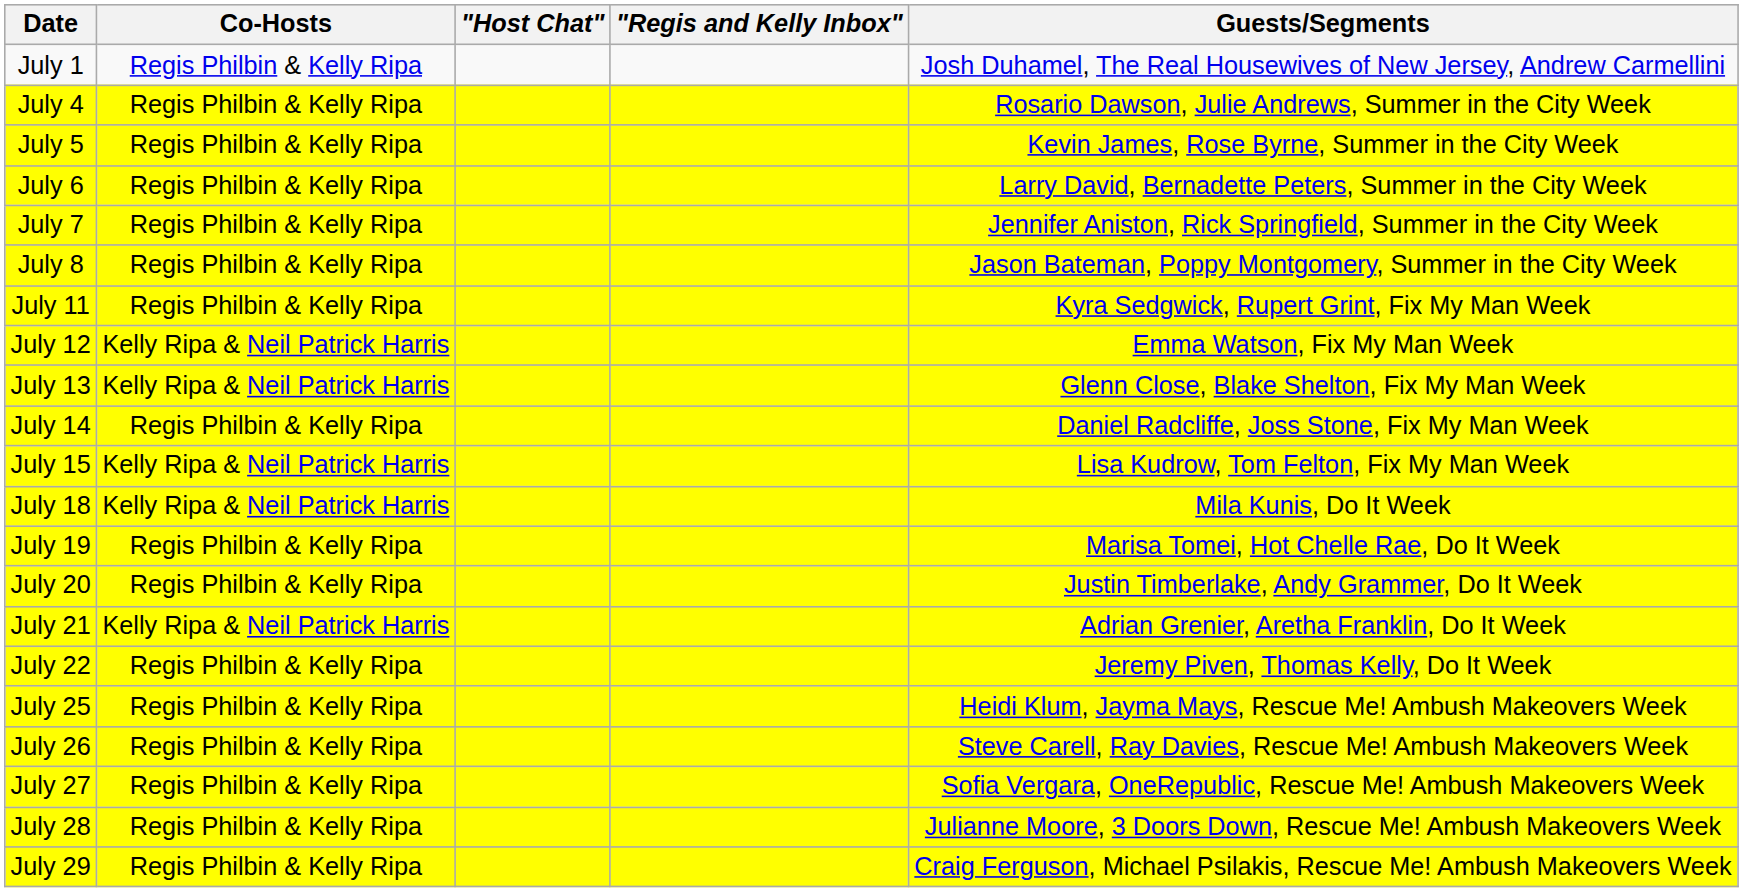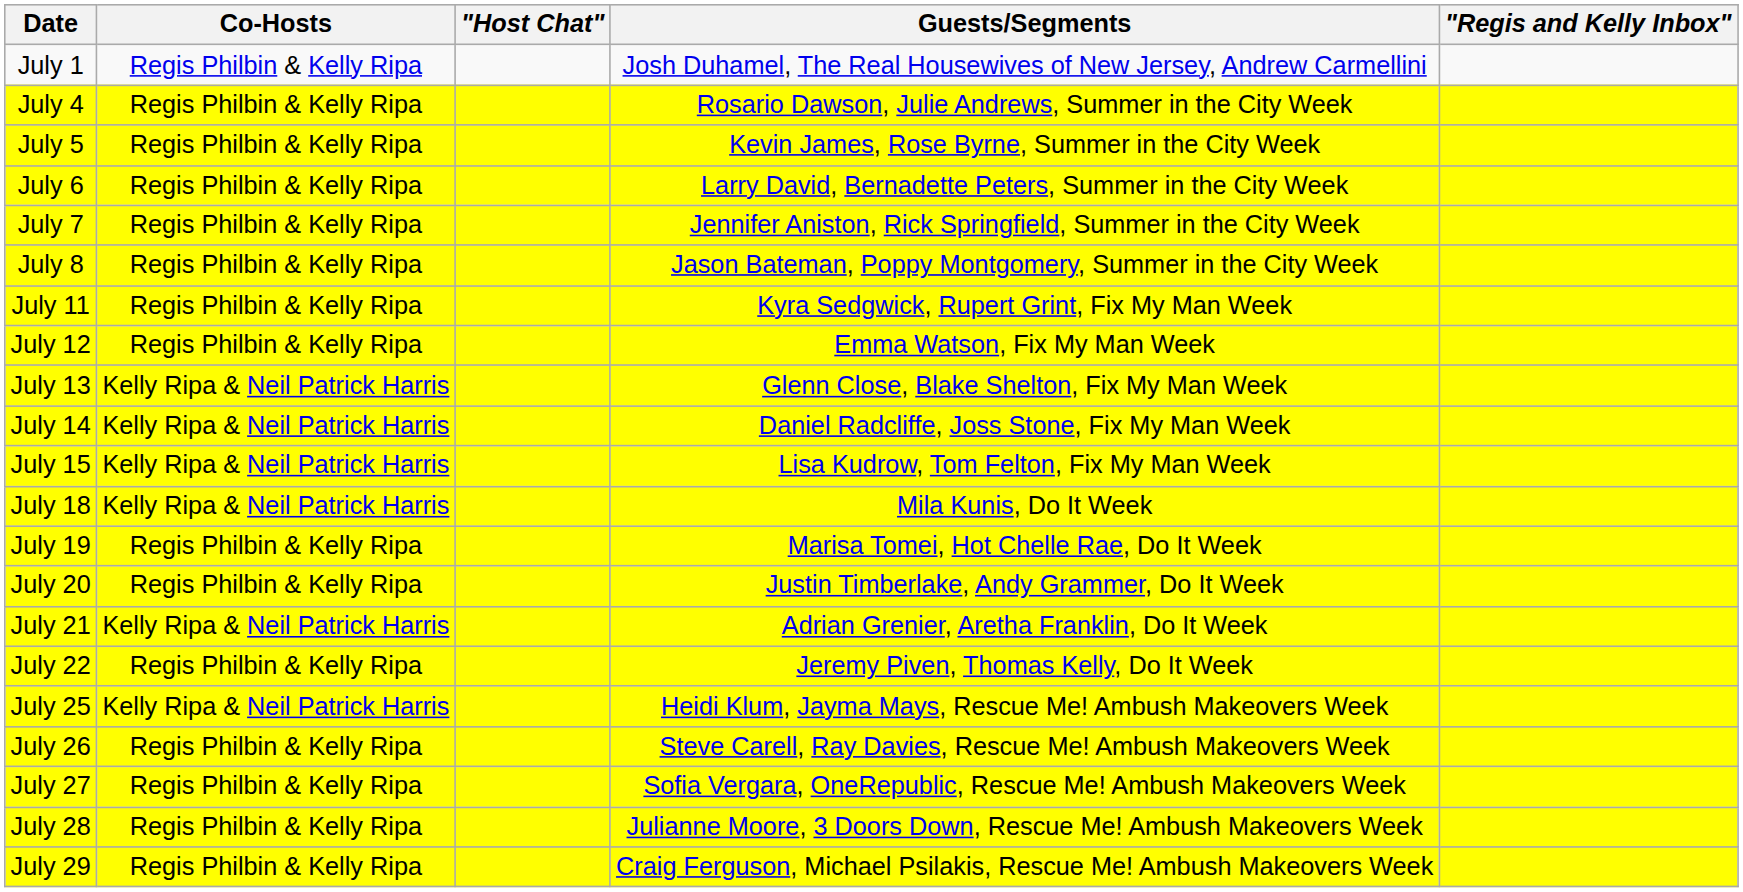columns swapped: Guests/Segments <-> "Regis and Kelly Inbox"
July 12 | Co-Hosts: Kelly Ripa & Neil Patrick Harris -> Regis Philbin & Kelly Ripa
July 14 | Co-Hosts: Regis Philbin & Kelly Ripa -> Kelly Ripa & Neil Patrick Harris
July 25 | Co-Hosts: Regis Philbin & Kelly Ripa -> Kelly Ripa & Neil Patrick Harris
